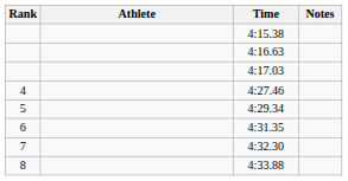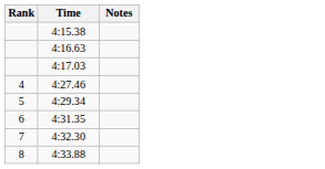- column: Athlete
